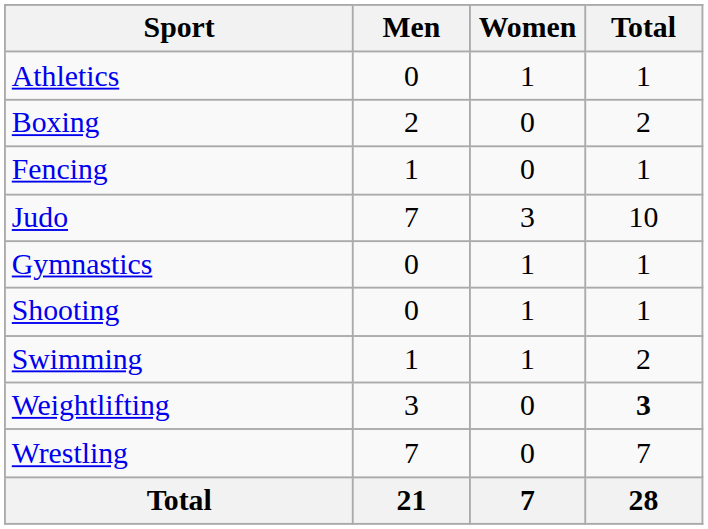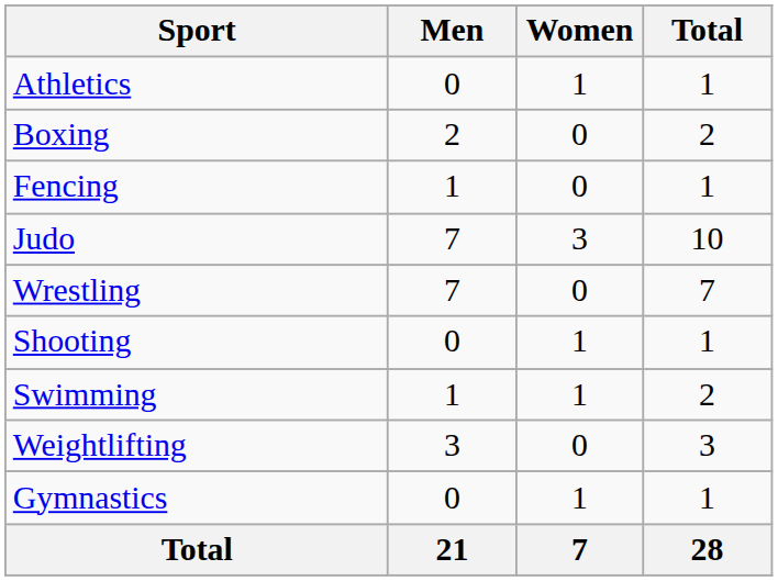rows swapped: Gymnastics <-> Wrestling
Weightlifting | Total: bold -> normal
